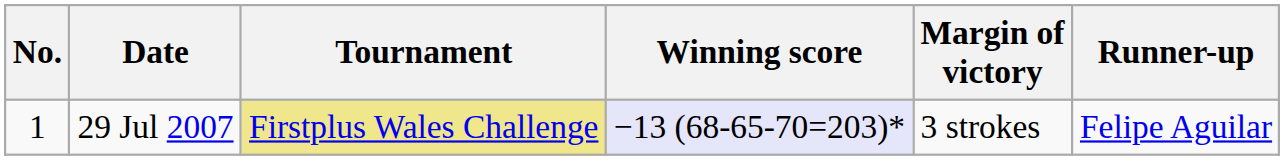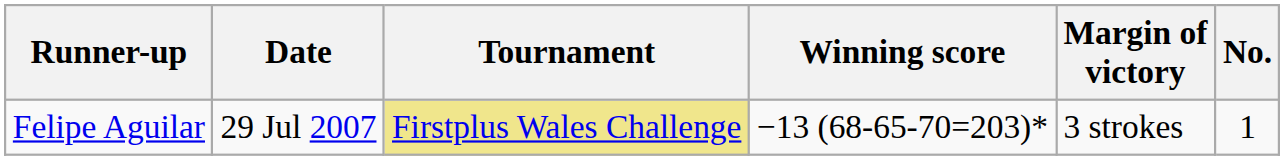columns swapped: No. <-> Runner-up
29 Jul 2007 | Winning score: lavender background -> no background
